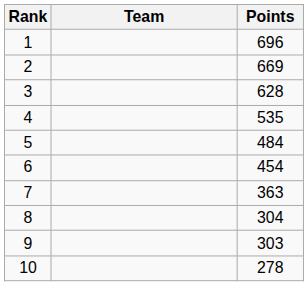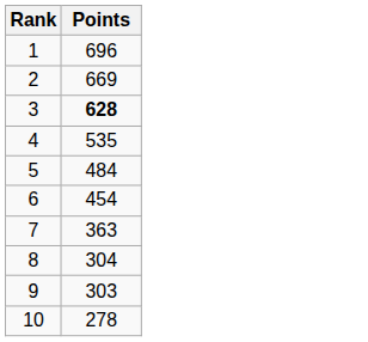- column: Team
3 | Points: normal -> bold
